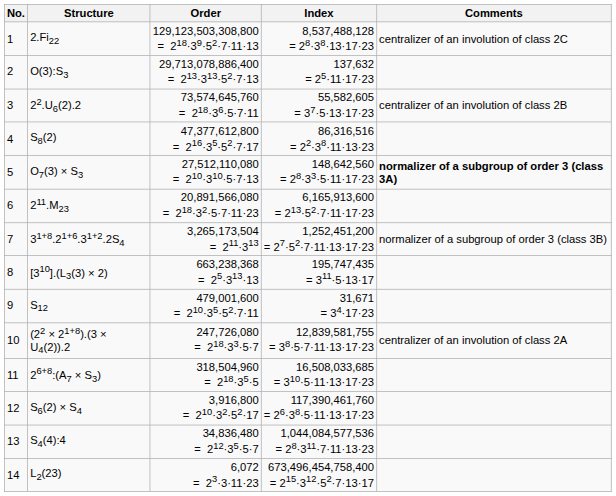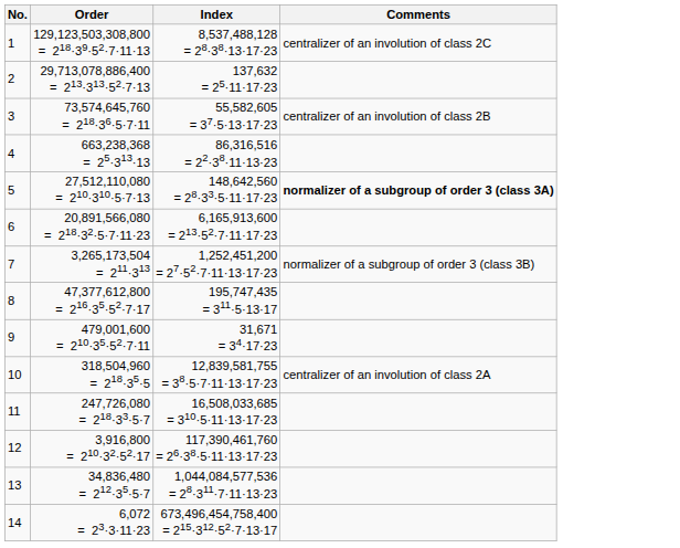- column: Structure | 2.Fi22 | O(3):S3 | 22.U6(2).2 | S8(2) | O7(3) × S3 | 211.M23 | 31+8.21+6.31+2.2S4 | [310].(L3(3) × 2) | S12 | (22 × 21+8).(3 × U4(2)).2 | 26+8:(A7 × S3) | S6(2) × S4 | S4(4):4 | L2(23)
4 | Order: 47,377,612,800 = 216·35·52·7·17 -> 663,238,368 = 25·313·13
8 | Order: 663,238,368 = 25·313·13 -> 47,377,612,800 = 216·35·52·7·17
10 | Order: 247,726,080 = 218·33·5·7 -> 318,504,960 = 218·35·5
11 | Order: 318,504,960 = 218·35·5 -> 247,726,080 = 218·33·5·7
